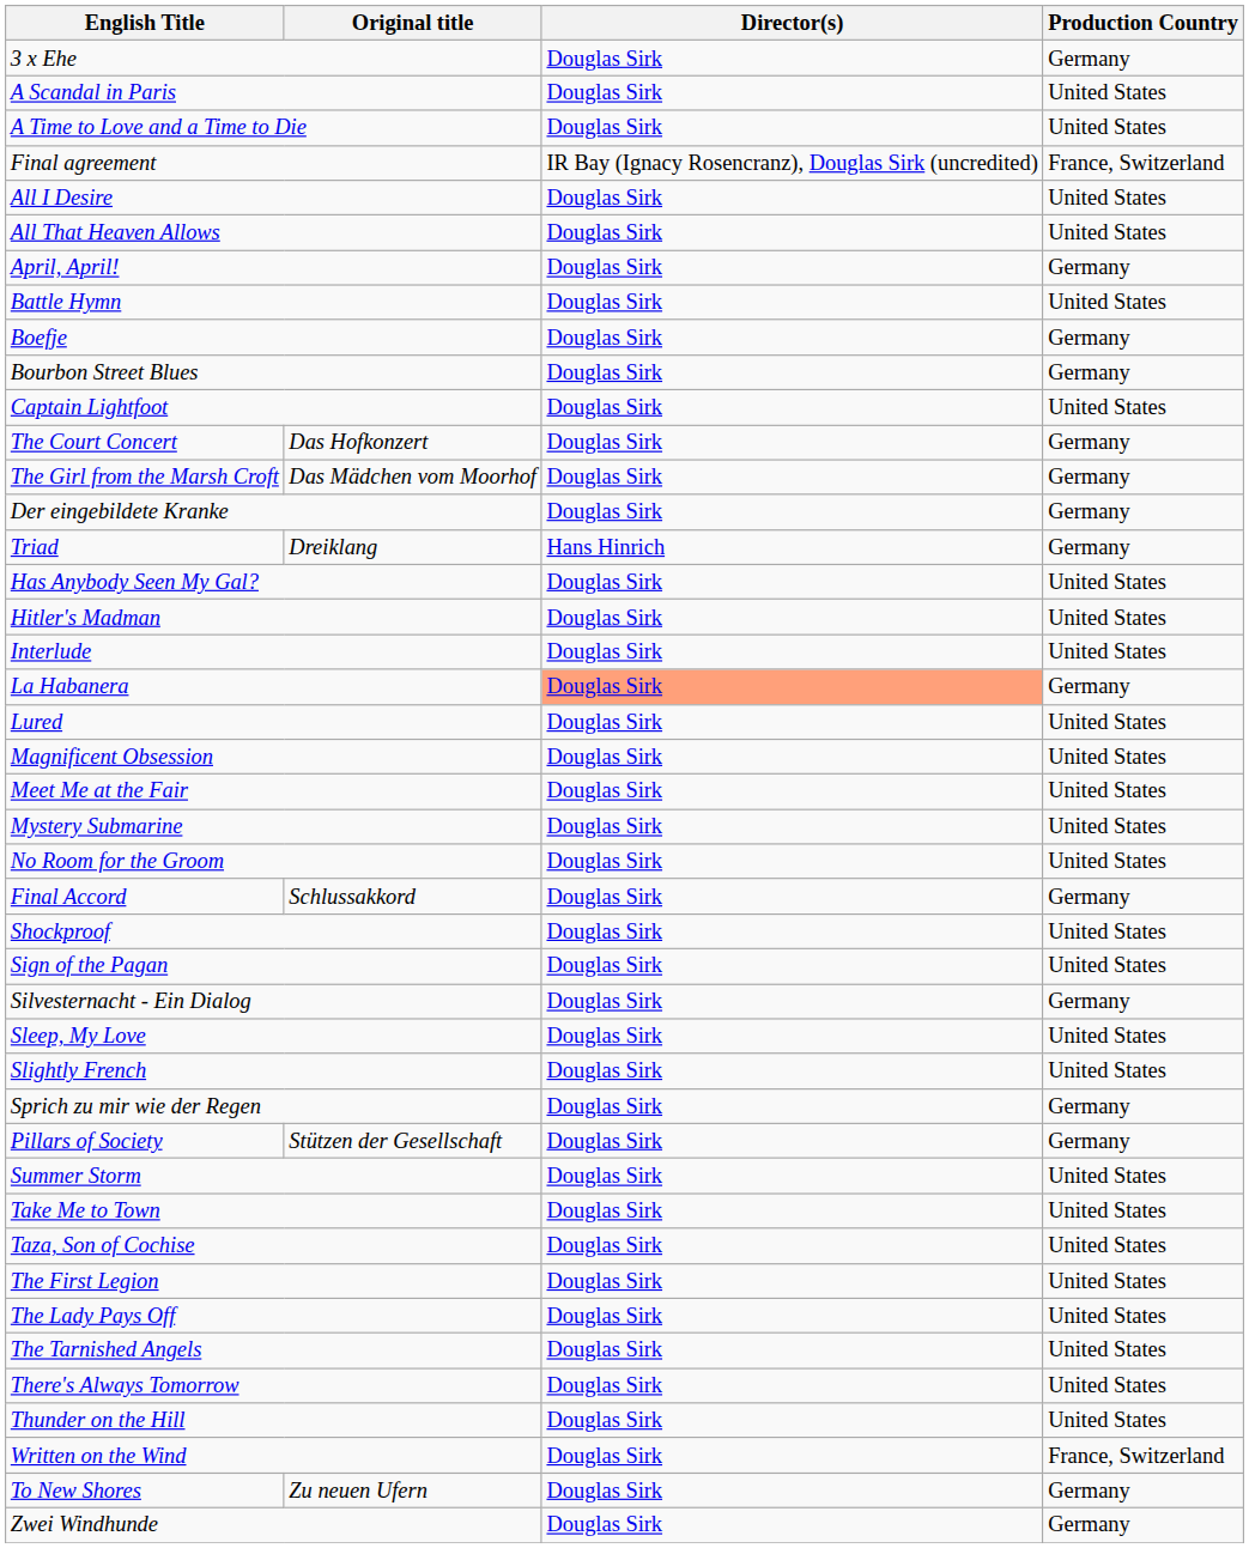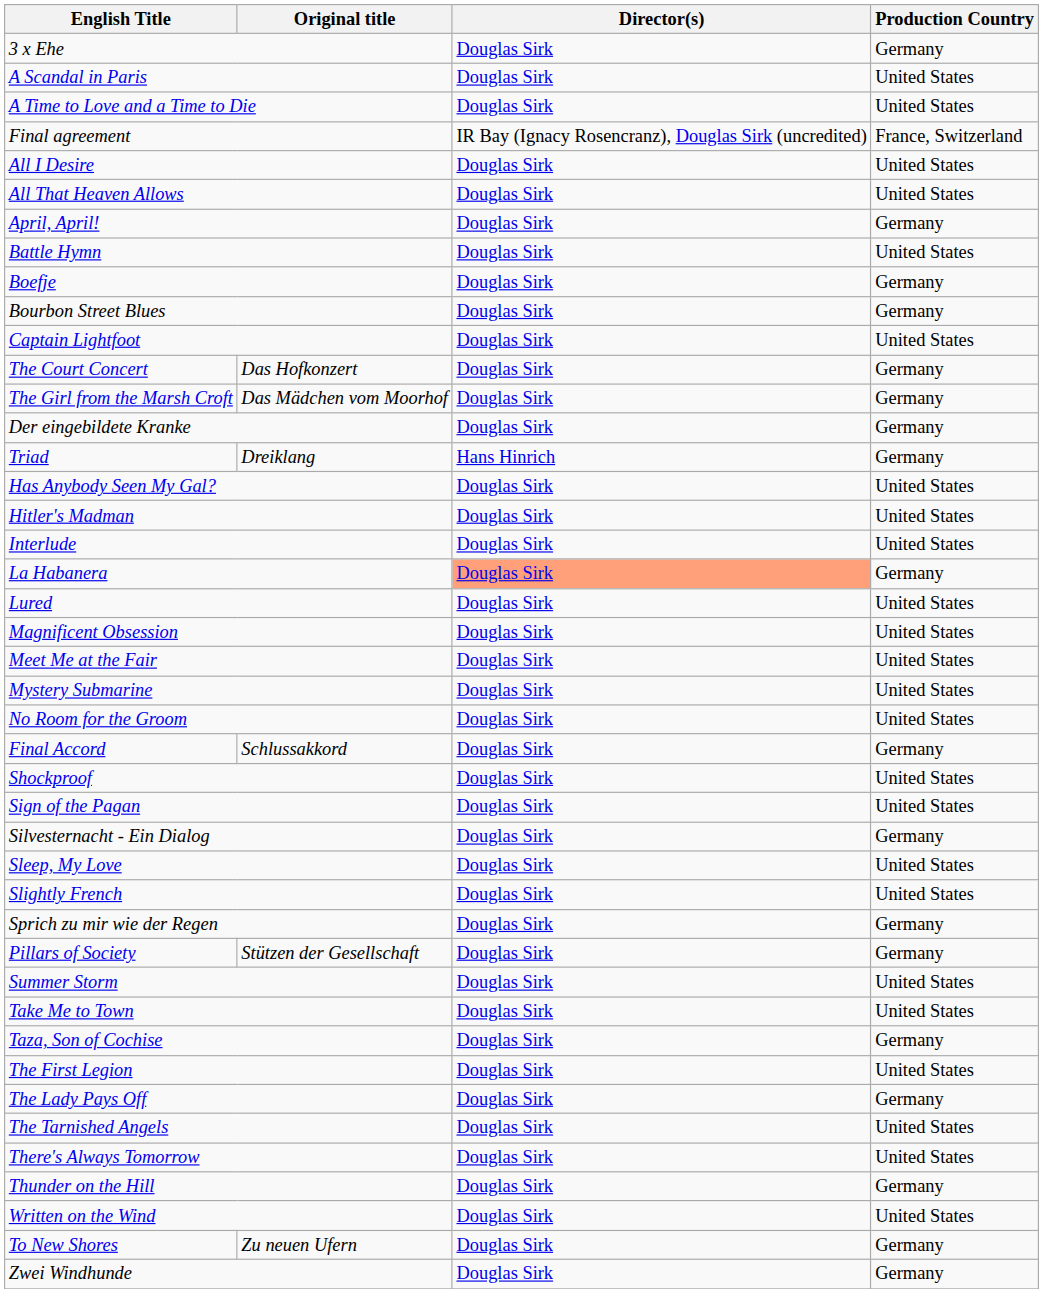Taza, Son of Cochise | Production Country: United States -> Germany
The Lady Pays Off | Production Country: United States -> Germany
Thunder on the Hill | Production Country: United States -> Germany
Written on the Wind | Production Country: France, Switzerland -> United States
